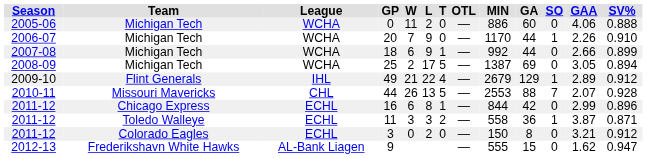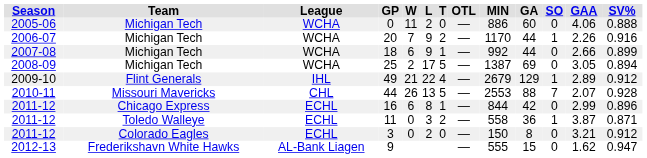2006-07 | T: 0 -> 2
2006-07 | SV%: 0.910 -> 0.916
2011-12 / Toledo Walleye | W: 3 -> 0
